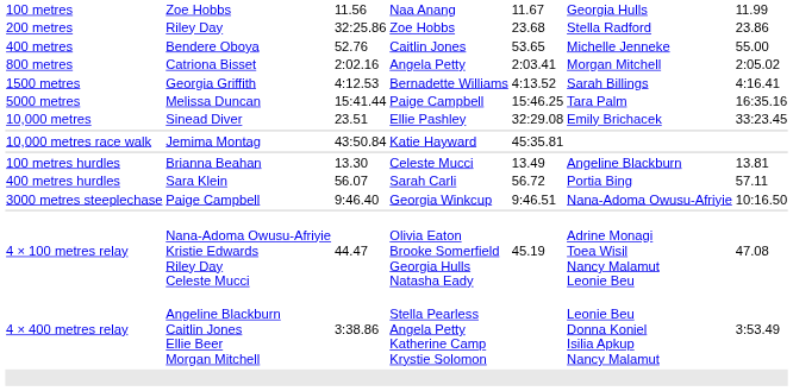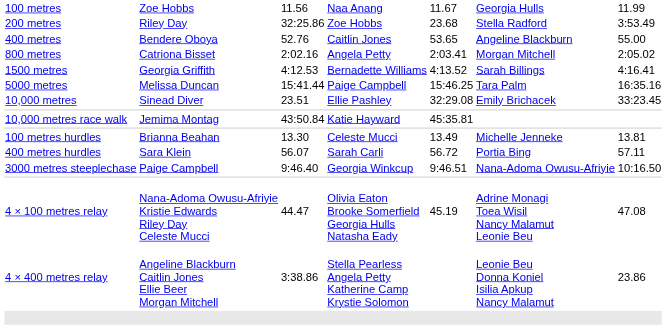200 metres | column 7: 23.86 -> 3:53.49
400 metres | column 6: Michelle Jenneke -> Angeline Blackburn
100 metres hurdles | column 6: Angeline Blackburn -> Michelle Jenneke
4 × 400 metres relay | column 7: 3:53.49 -> 23.86
